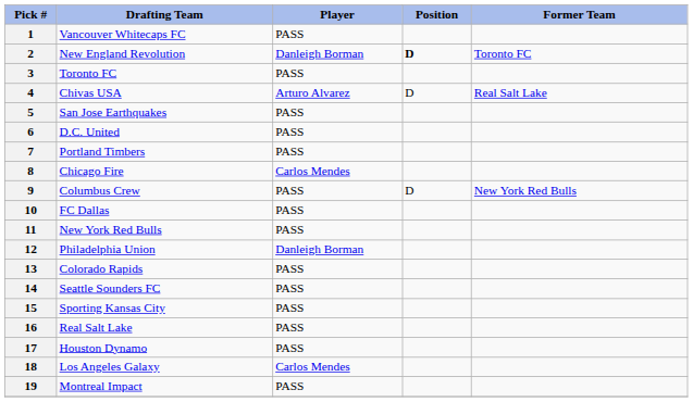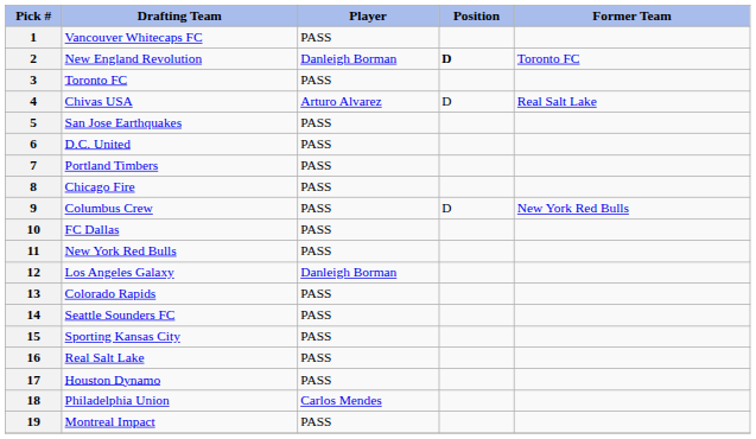8 | Player: Carlos Mendes -> PASS
12 | Drafting Team: Philadelphia Union -> Los Angeles Galaxy
18 | Drafting Team: Los Angeles Galaxy -> Philadelphia Union
